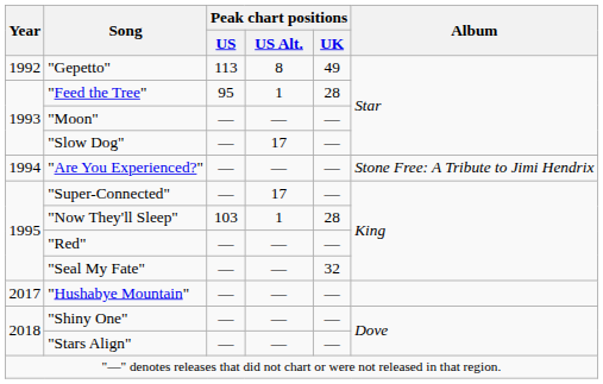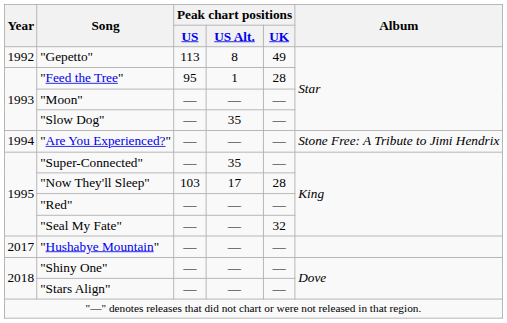"Slow Dog" | Peak chart positions / US Alt.: 17 -> 35
"Super-Connected" | Peak chart positions / US Alt.: 17 -> 35
"Now They'll Sleep" | Peak chart positions / US Alt.: 1 -> 17
